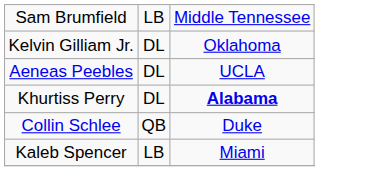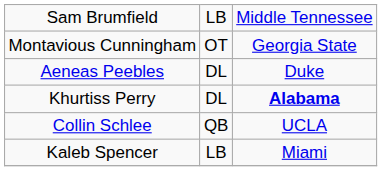+ row: Montavious Cunningham | OT | Georgia State
- row: Kelvin Gilliam Jr. | DL | Oklahoma
Aeneas Peebles | column 3: UCLA -> Duke
Collin Schlee | column 3: Duke -> UCLA
